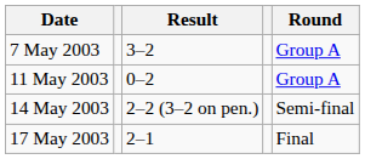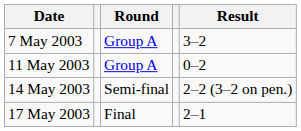columns swapped: Result <-> Round
